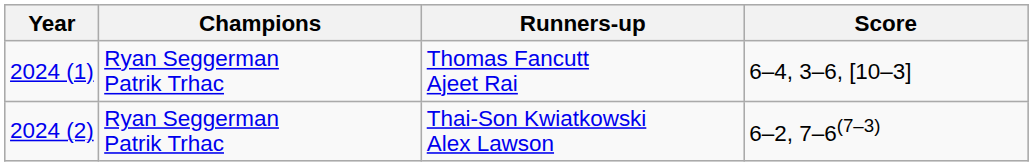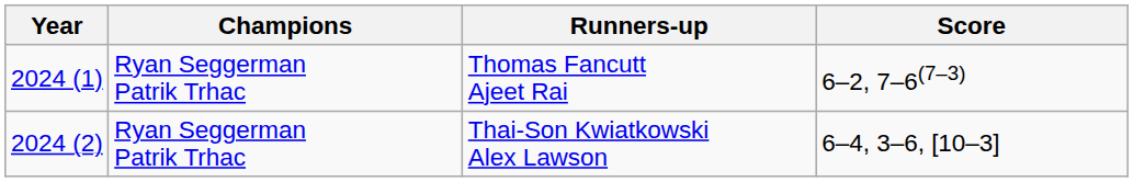Thomas Fancutt Ajeet Rai | Score: 6–4, 3–6, [10–3] -> 6–2, 7–6(7–3)
Thai-Son Kwiatkowski Alex Lawson | Score: 6–2, 7–6(7–3) -> 6–4, 3–6, [10–3]
